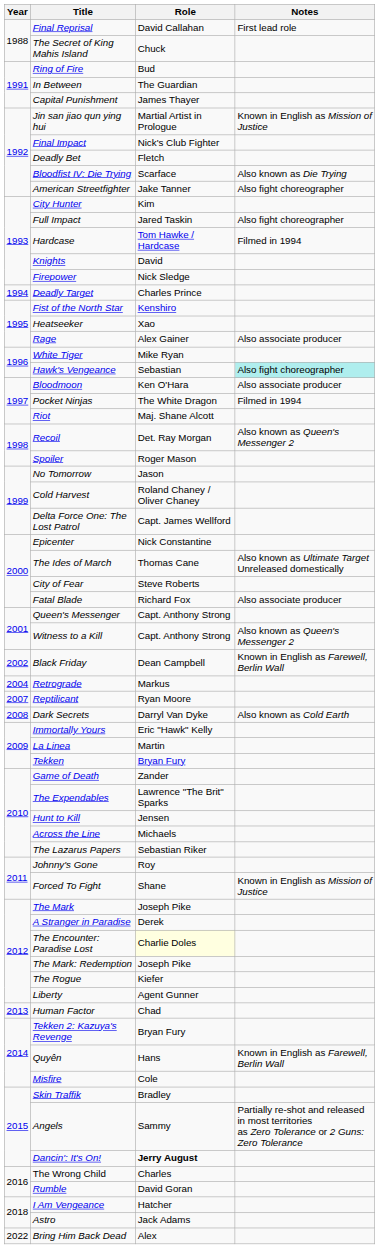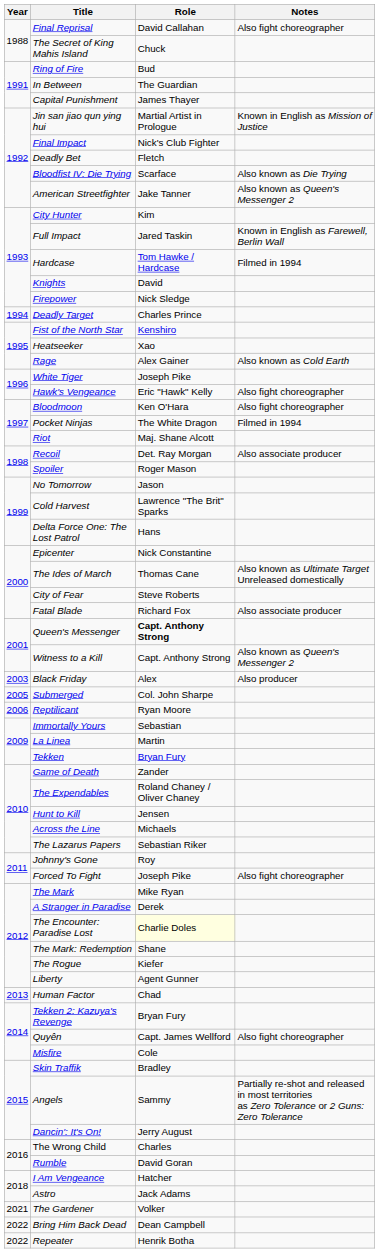Final Reprisal | Notes: First lead role -> Also fight choreographer
American Streetfighter | Notes: Also fight choreographer -> Also known as Queen's Messenger 2
Full Impact | Notes: Also fight choreographer -> Known in English as Farewell, Berlin Wall
Rage | Notes: Also associate producer -> Also known as Cold Earth
White Tiger | Role: Mike Ryan -> Joseph Pike
Hawk's Vengeance | Role: Sebastian -> Eric "Hawk" Kelly
Hawk's Vengeance | Notes: paleturquoise background -> no background
Bloodmoon | Notes: Also associate producer -> Also fight choreographer
Recoil | Notes: Also known as Queen's Messenger 2 -> Also associate producer
Cold Harvest | Role: Roland Chaney / Oliver Chaney -> Lawrence "The Brit" Sparks
Delta Force One: The Lost Patrol | Role: Capt. James Wellford -> Hans
Queen's Messenger | Role: normal -> bold
Black Friday | Year: 2002 -> 2003
Black Friday | Role: Dean Campbell -> Alex
Black Friday | Notes: Known in English as Farewell, Berlin Wall -> Also producer
- row: 2004 | Retrograde | Markus
+ row: 2005 | Submerged | Col. John Sharpe
Reptilicant | Year: 2007 -> 2006
- row: 2008 | Dark Secrets | Darryl Van Dyke | Also known as Cold Earth
Immortally Yours | Role: Eric "Hawk" Kelly -> Sebastian
The Expendables | Role: Lawrence "The Brit" Sparks -> Roland Chaney / Oliver Chaney
Forced To Fight | Role: Shane -> Joseph Pike
Forced To Fight | Notes: Known in English as Mission of Justice -> Also fight choreographer
The Mark | Role: Joseph Pike -> Mike Ryan
The Mark: Redemption | Role: Joseph Pike -> Shane
Quyên | Role: Hans -> Capt. James Wellford
Quyên | Notes: Known in English as Farewell, Berlin Wall -> Also fight choreographer
Dancin': It's On! | Role: bold -> normal
+ row: 2021 | The Gardener | Volker
Bring Him Back Dead | Role: Alex -> Dean Campbell
+ row: 2022 | Repeater | Henrik Botha
